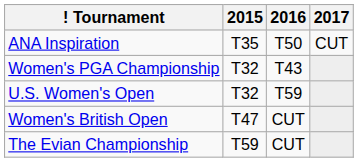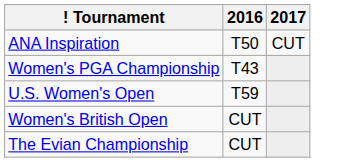- column: 2015 | T35 | T32 | T32 | T47 | T59
